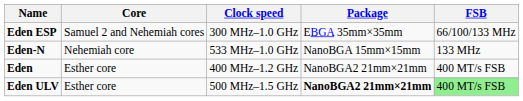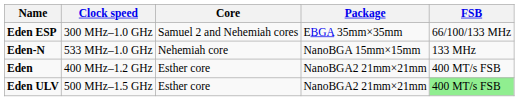columns swapped: Core <-> Clock speed
Eden ULV | Package: bold -> normal
